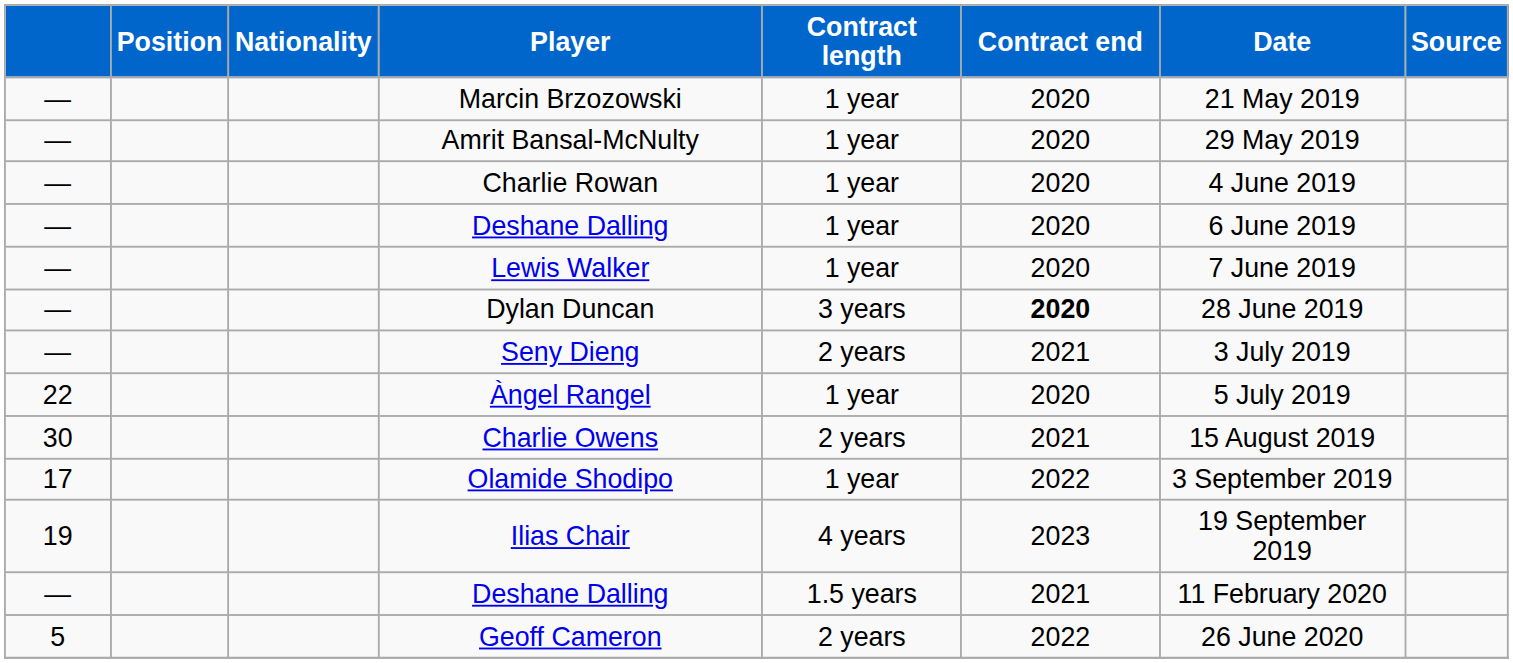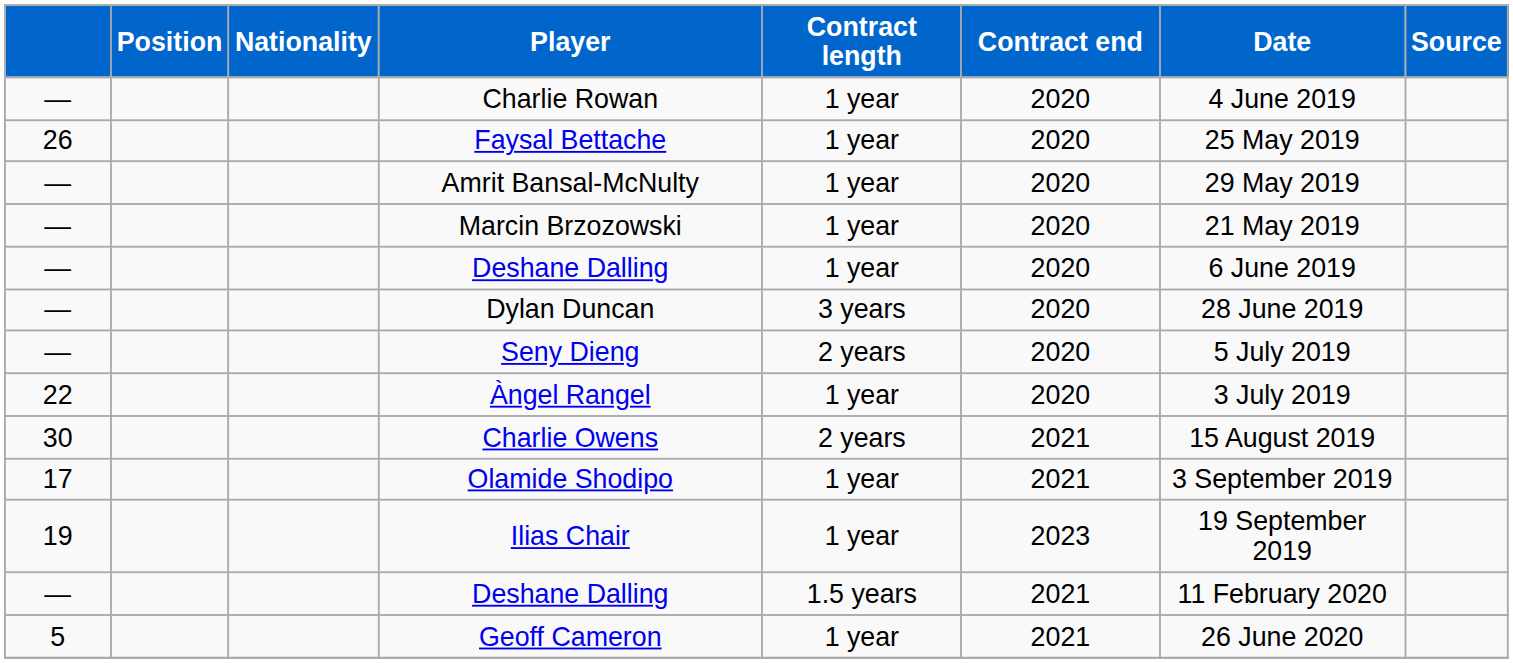rows swapped: Marcin Brzozowski <-> Charlie Rowan
+ row: 26 | Faysal Bettache | 1 year | 2020 | 25 May 2019
- row: — | Lewis Walker | 1 year | 2020 | 7 June 2019
Dylan Duncan | Contract end: bold -> normal
Seny Dieng | Contract end: 2021 -> 2020
Seny Dieng | Date: 3 July 2019 -> 5 July 2019
Àngel Rangel | Date: 5 July 2019 -> 3 July 2019
Olamide Shodipo | Contract end: 2022 -> 2021
Ilias Chair | Contract length: 4 years -> 1 year
Geoff Cameron | Contract length: 2 years -> 1 year
Geoff Cameron | Contract end: 2022 -> 2021
